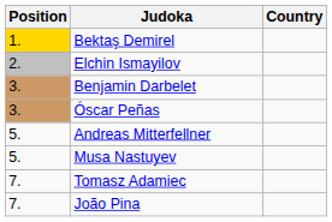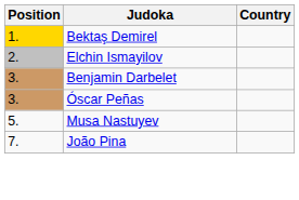- row: 5. | Andreas Mitterfellner
- row: 7. | Tomasz Adamiec
